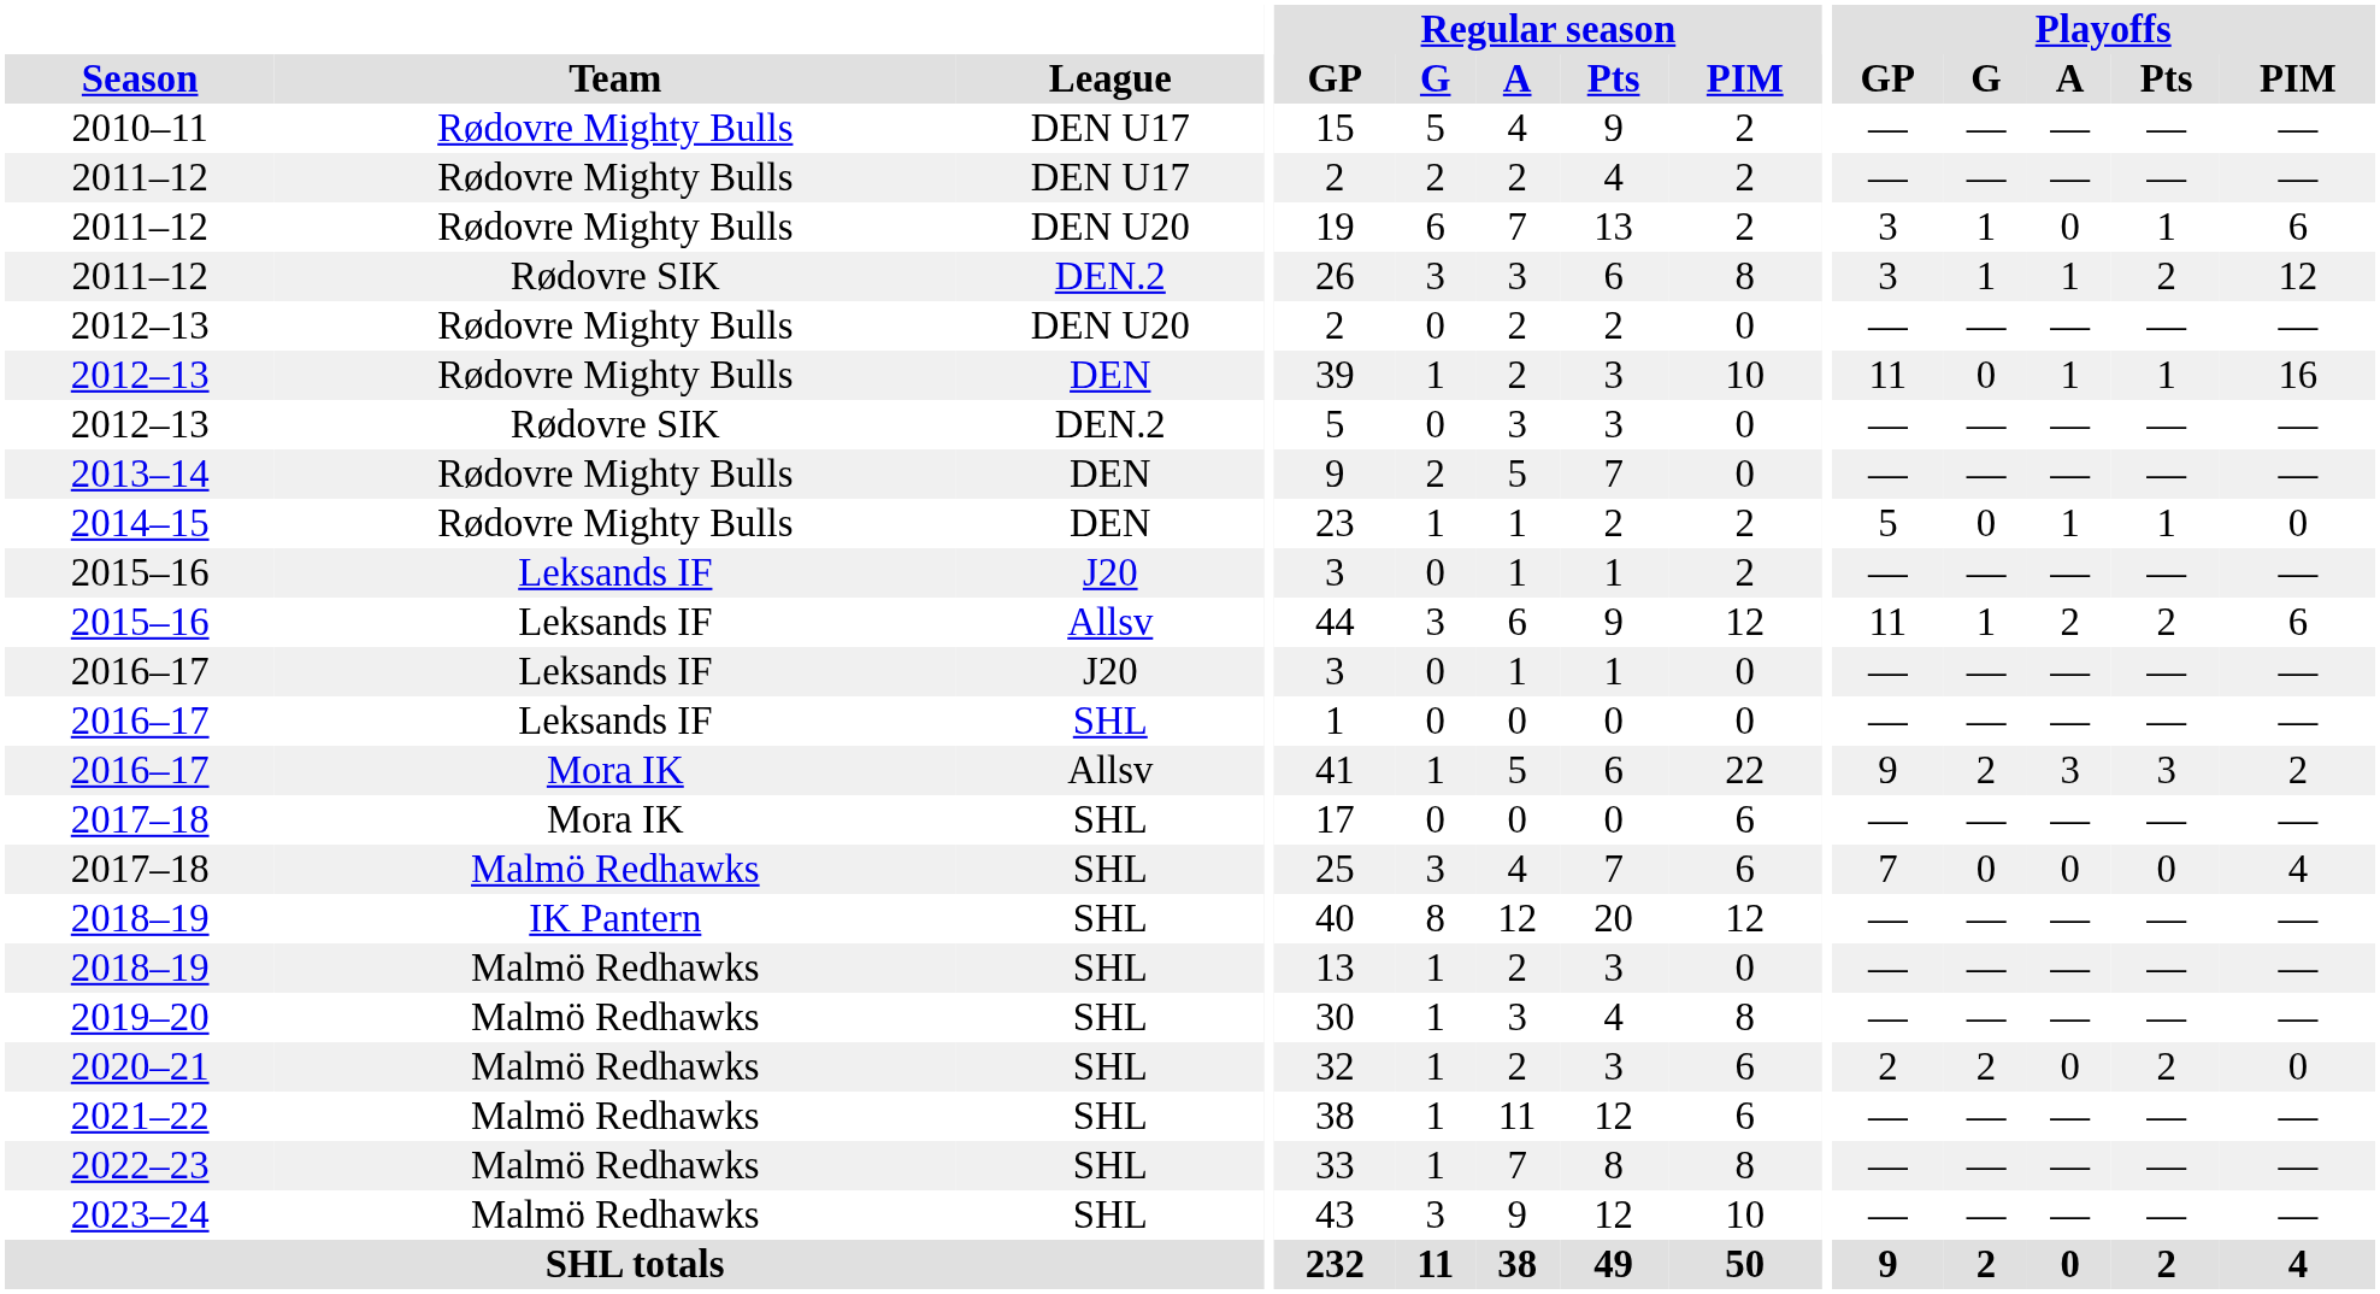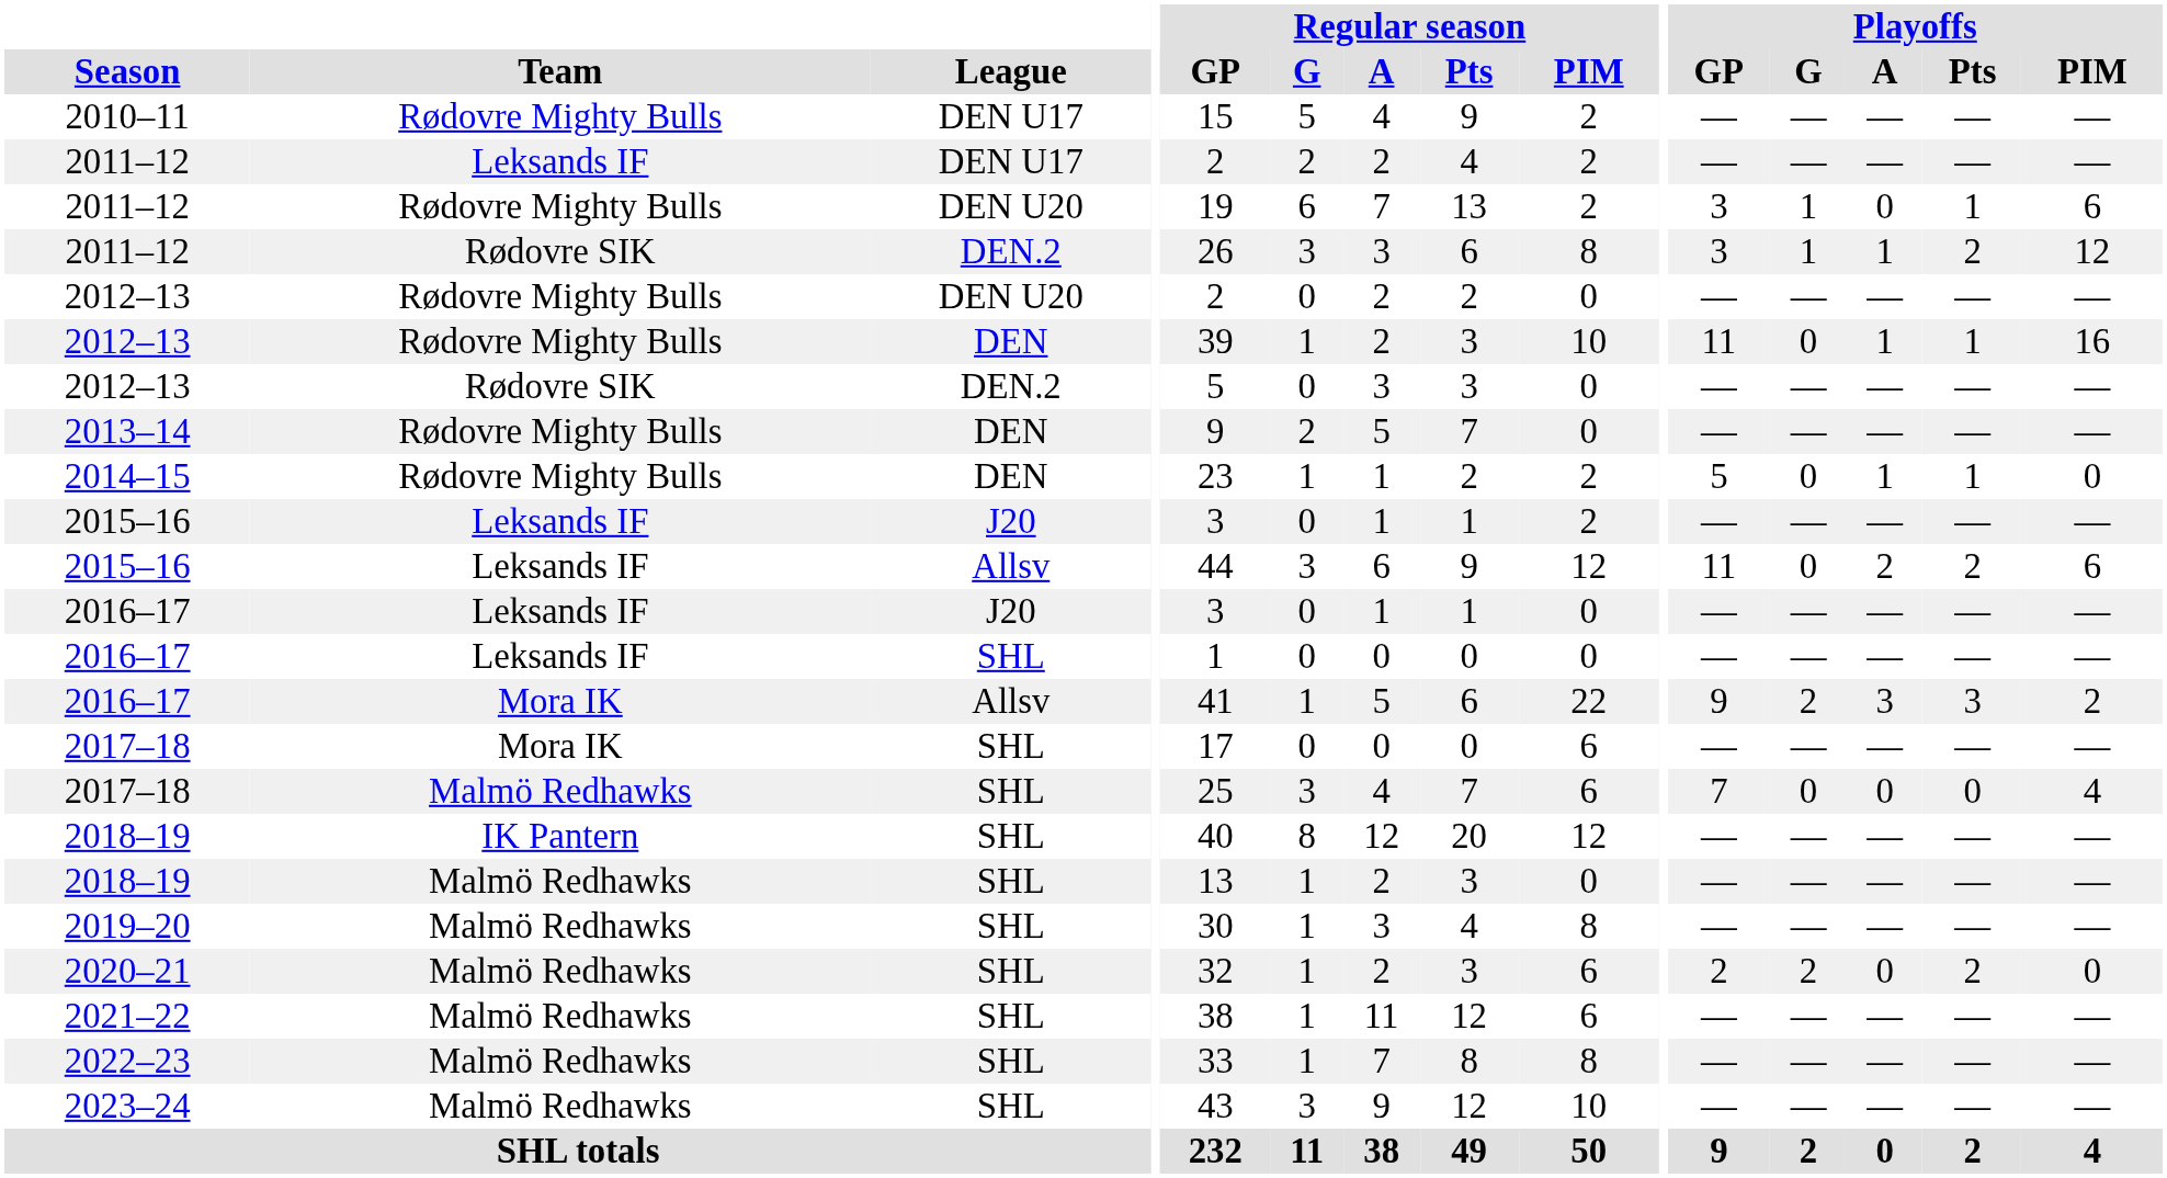2011–12 / DEN U17 | Team: Rødovre Mighty Bulls -> Leksands IF
2015–16 / Allsv | Playoffs / G: 1 -> 0
